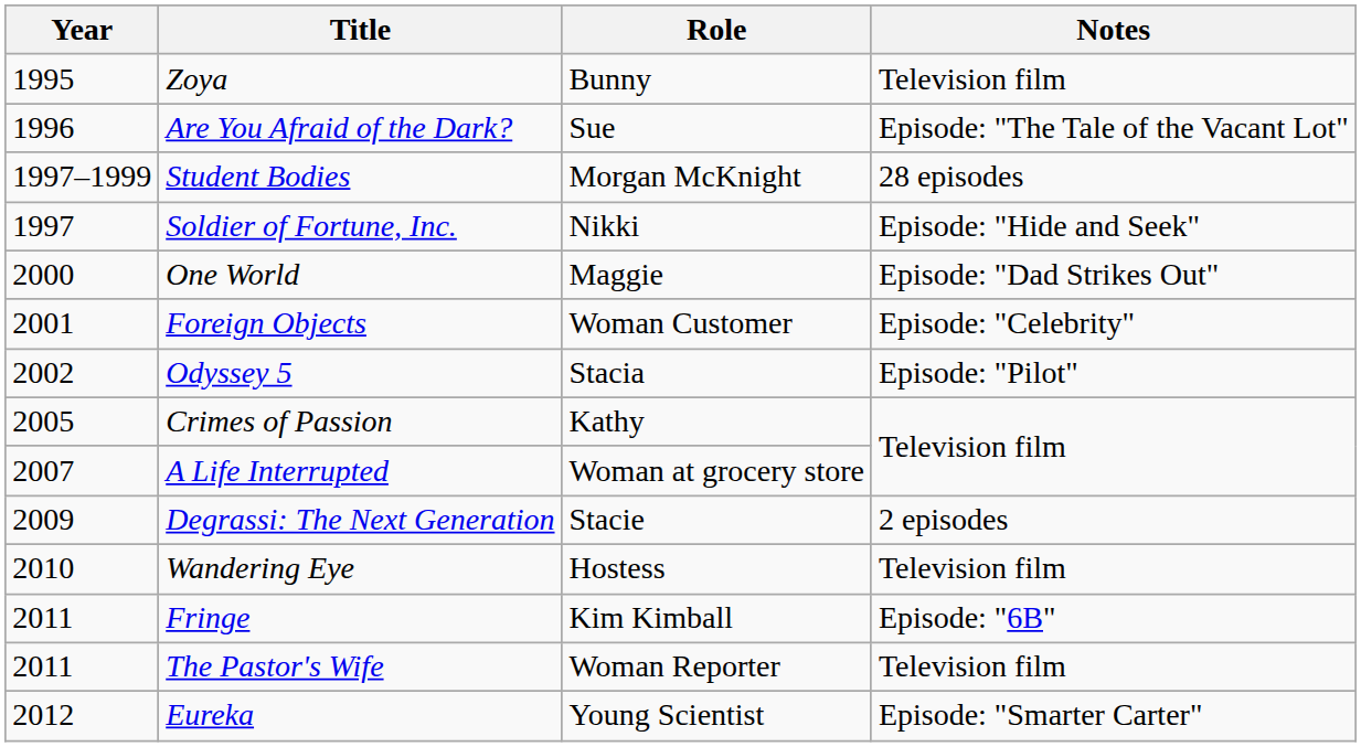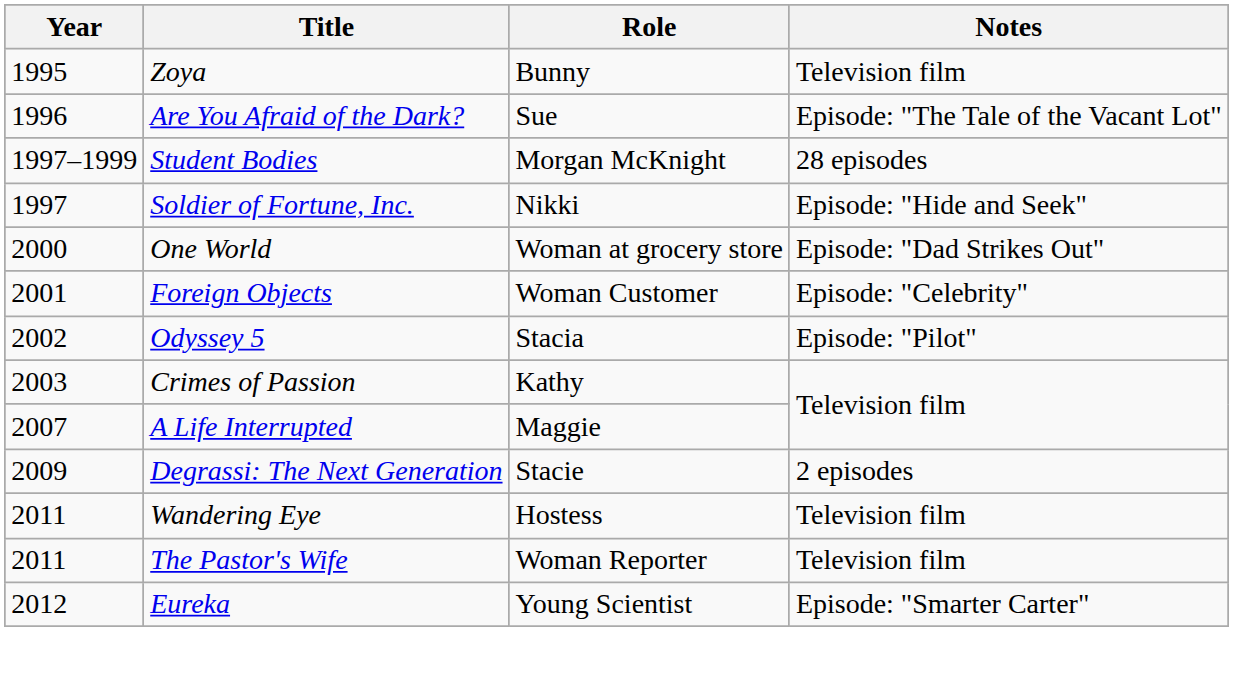One World | Role: Maggie -> Woman at grocery store
Crimes of Passion | Year: 2005 -> 2003
A Life Interrupted | Role: Woman at grocery store -> Maggie
Wandering Eye | Year: 2010 -> 2011
- row: 2011 | Fringe | Kim Kimball | Episode: "6B"
